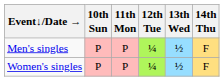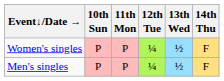rows swapped: Men's singles <-> Women's singles
